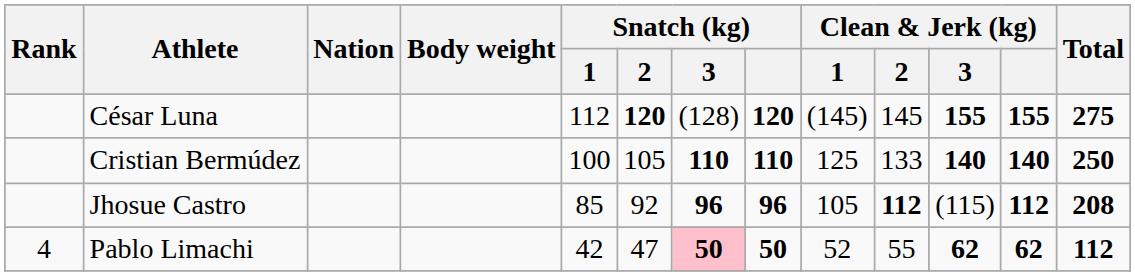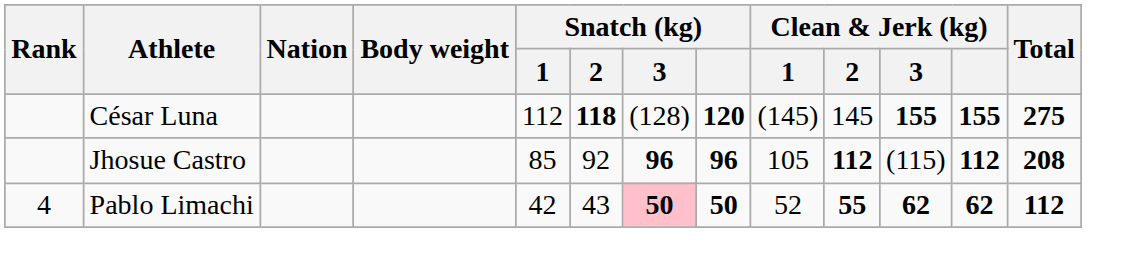César Luna | Snatch (kg) / 2: 120 -> 118
- row: Cristian Bermúdez | 100 | 105 | 110 | 110 | 125 | 133 | 140 | 140 | 250
Pablo Limachi | Snatch (kg) / 2: 47 -> 43
Pablo Limachi | Clean & Jerk (kg) / 2: normal -> bold
